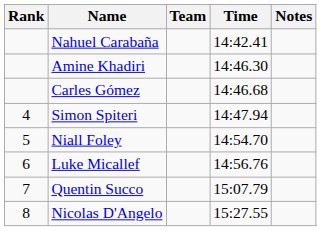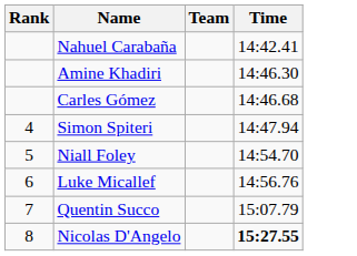- column: Notes
Nicolas D'Angelo | Time: normal -> bold
